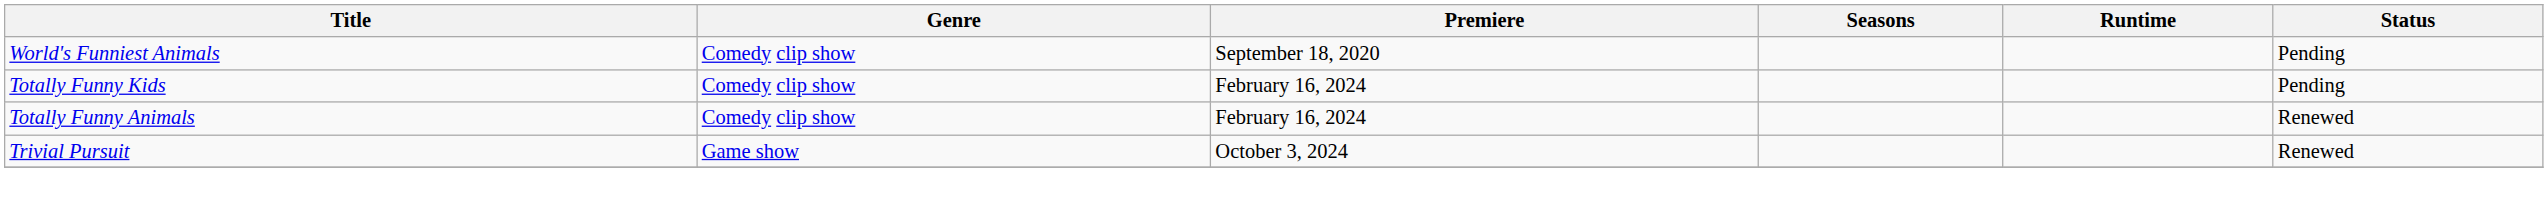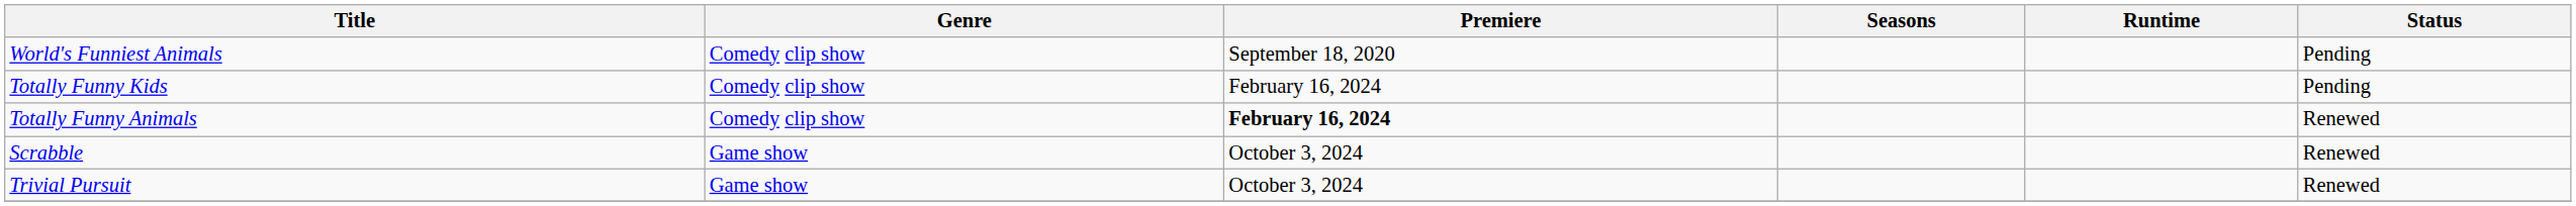Totally Funny Animals | Premiere: normal -> bold
+ row: Scrabble | Game show | October 3, 2024 | Renewed
